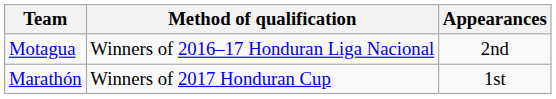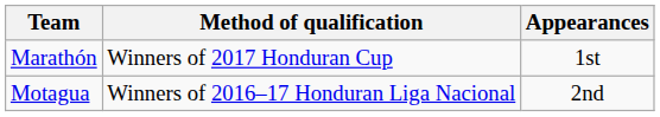rows swapped: Marathón <-> Motagua
